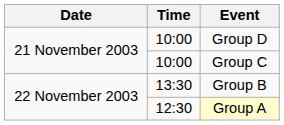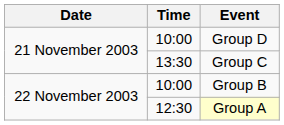Group C | Time: 10:00 -> 13:30
Group B | Time: 13:30 -> 10:00
